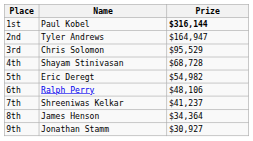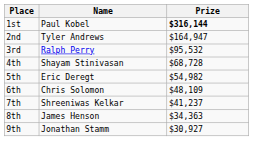3rd | Name: Chris Solomon -> Ralph Perry
3rd | Prize: $95,529 -> $95,532
6th | Name: Ralph Perry -> Chris Solomon
6th | Prize: $48,106 -> $48,109
8th | Prize: $34,364 -> $34,363
